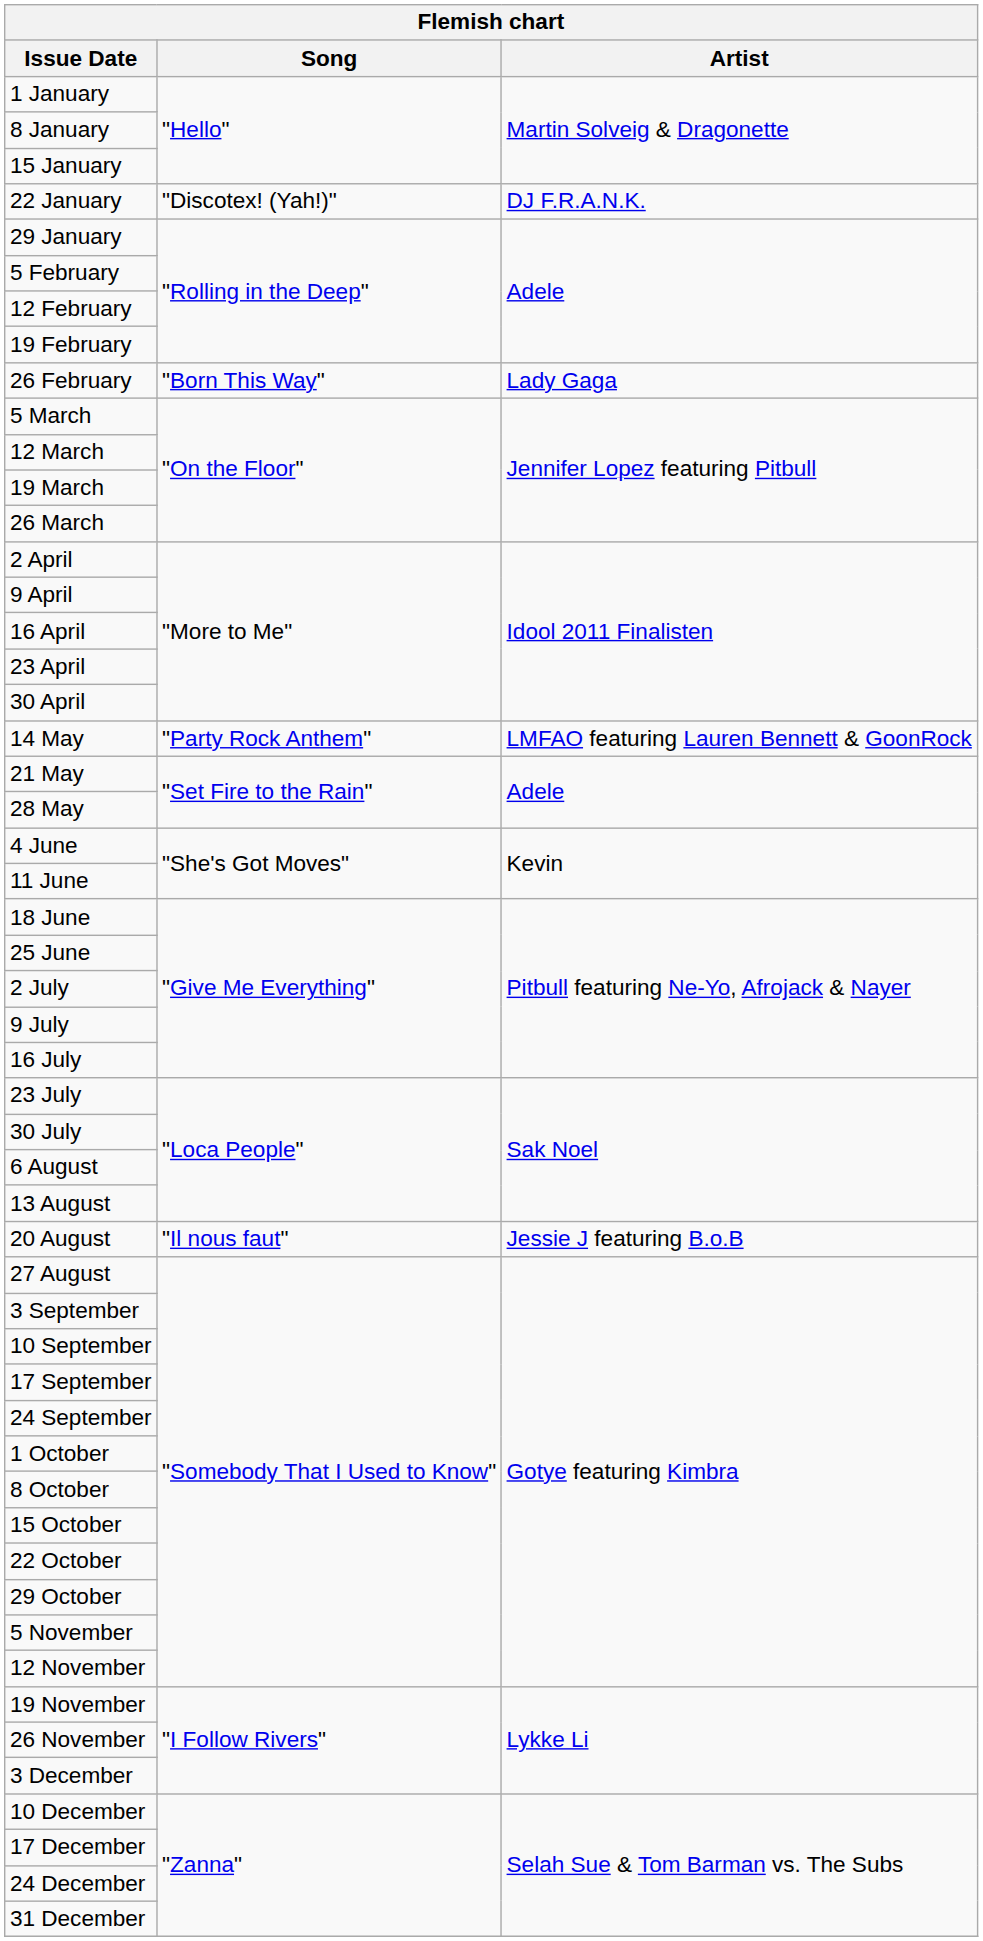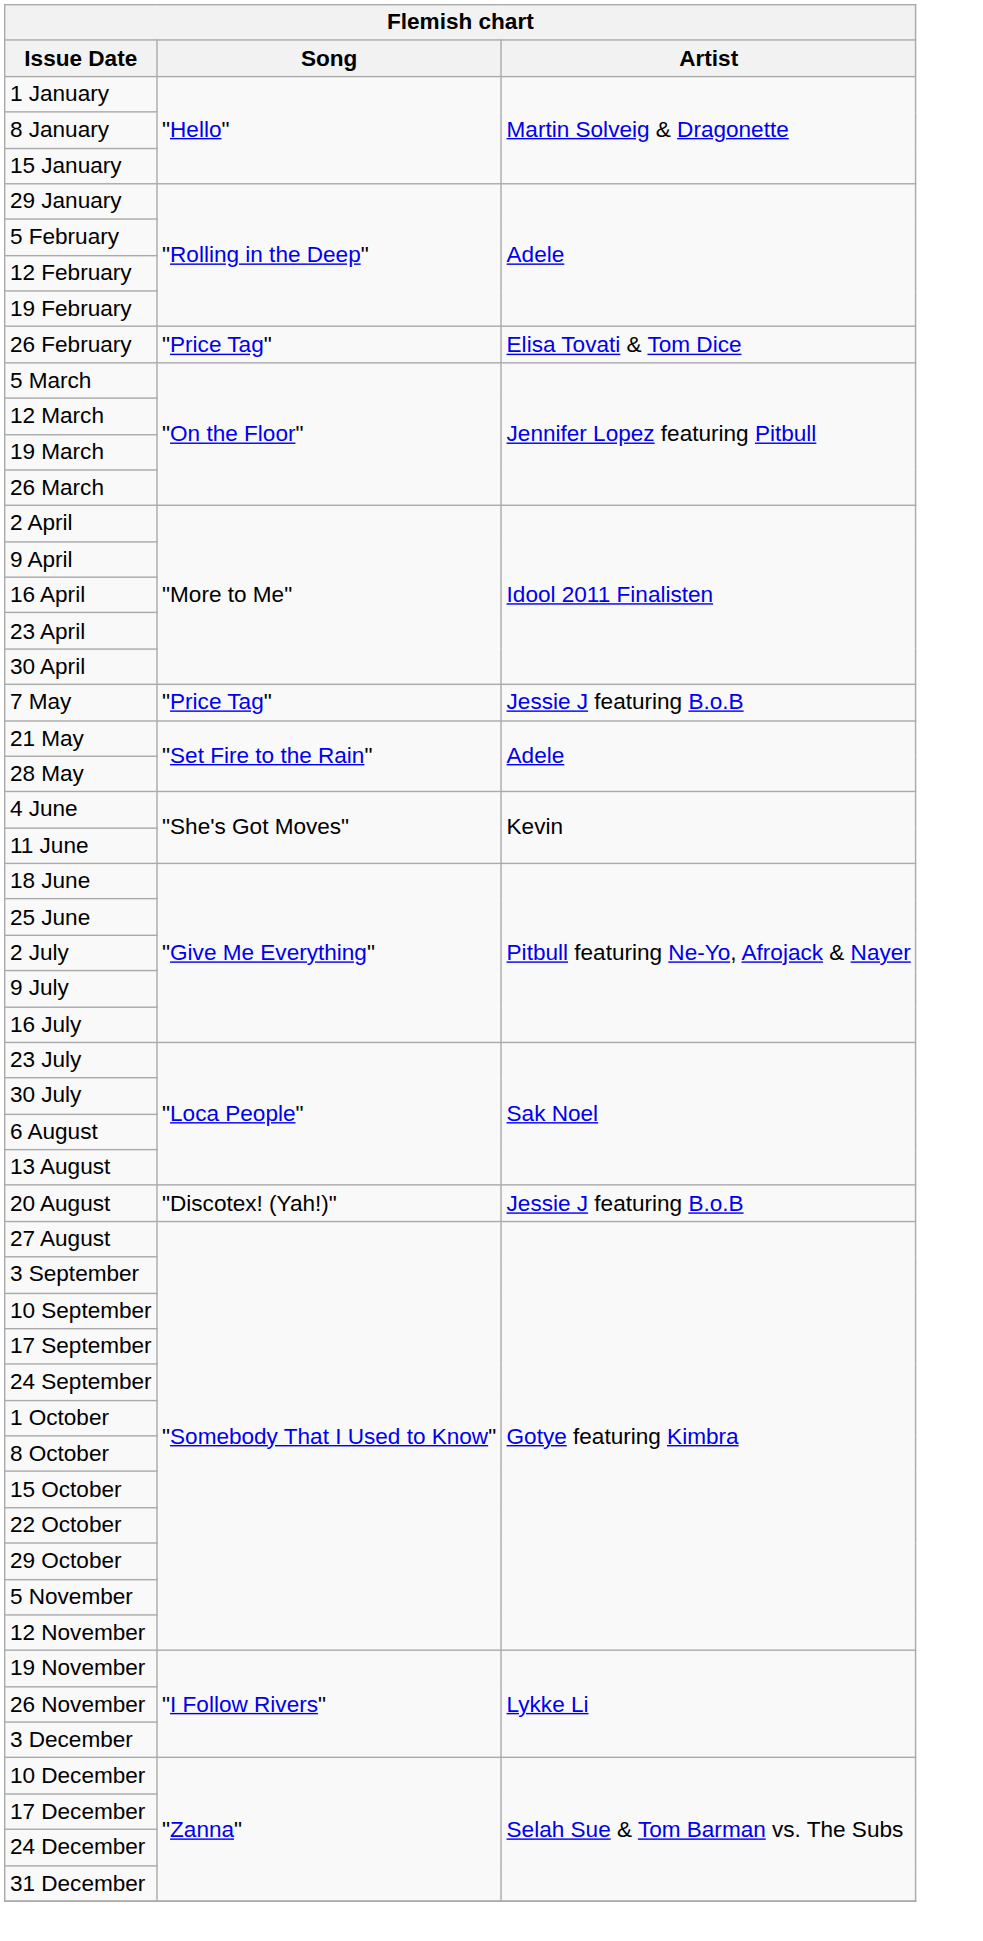- row: 22 January | "Discotex! (Yah!)" | DJ F.R.A.N.K.
26 February | Song: "Born This Way" -> "Price Tag"
26 February | Artist: Lady Gaga -> Elisa Tovati & Tom Dice
+ row: 7 May | "Price Tag" | Jessie J featuring B.o.B
- row: 14 May | "Party Rock Anthem" | LMFAO featuring Lauren Bennett & GoonRock
20 August | Song: "Il nous faut" -> "Discotex! (Yah!)"
